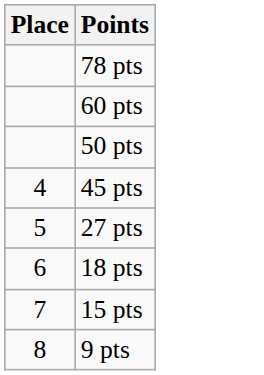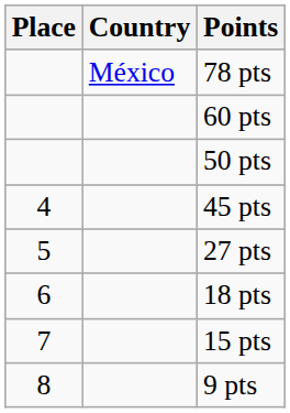+ column: Country | México
